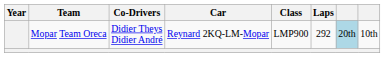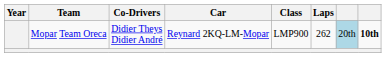Mopar Team Oreca | Laps: 292 -> 262
Mopar Team Oreca | column 8: normal -> bold
